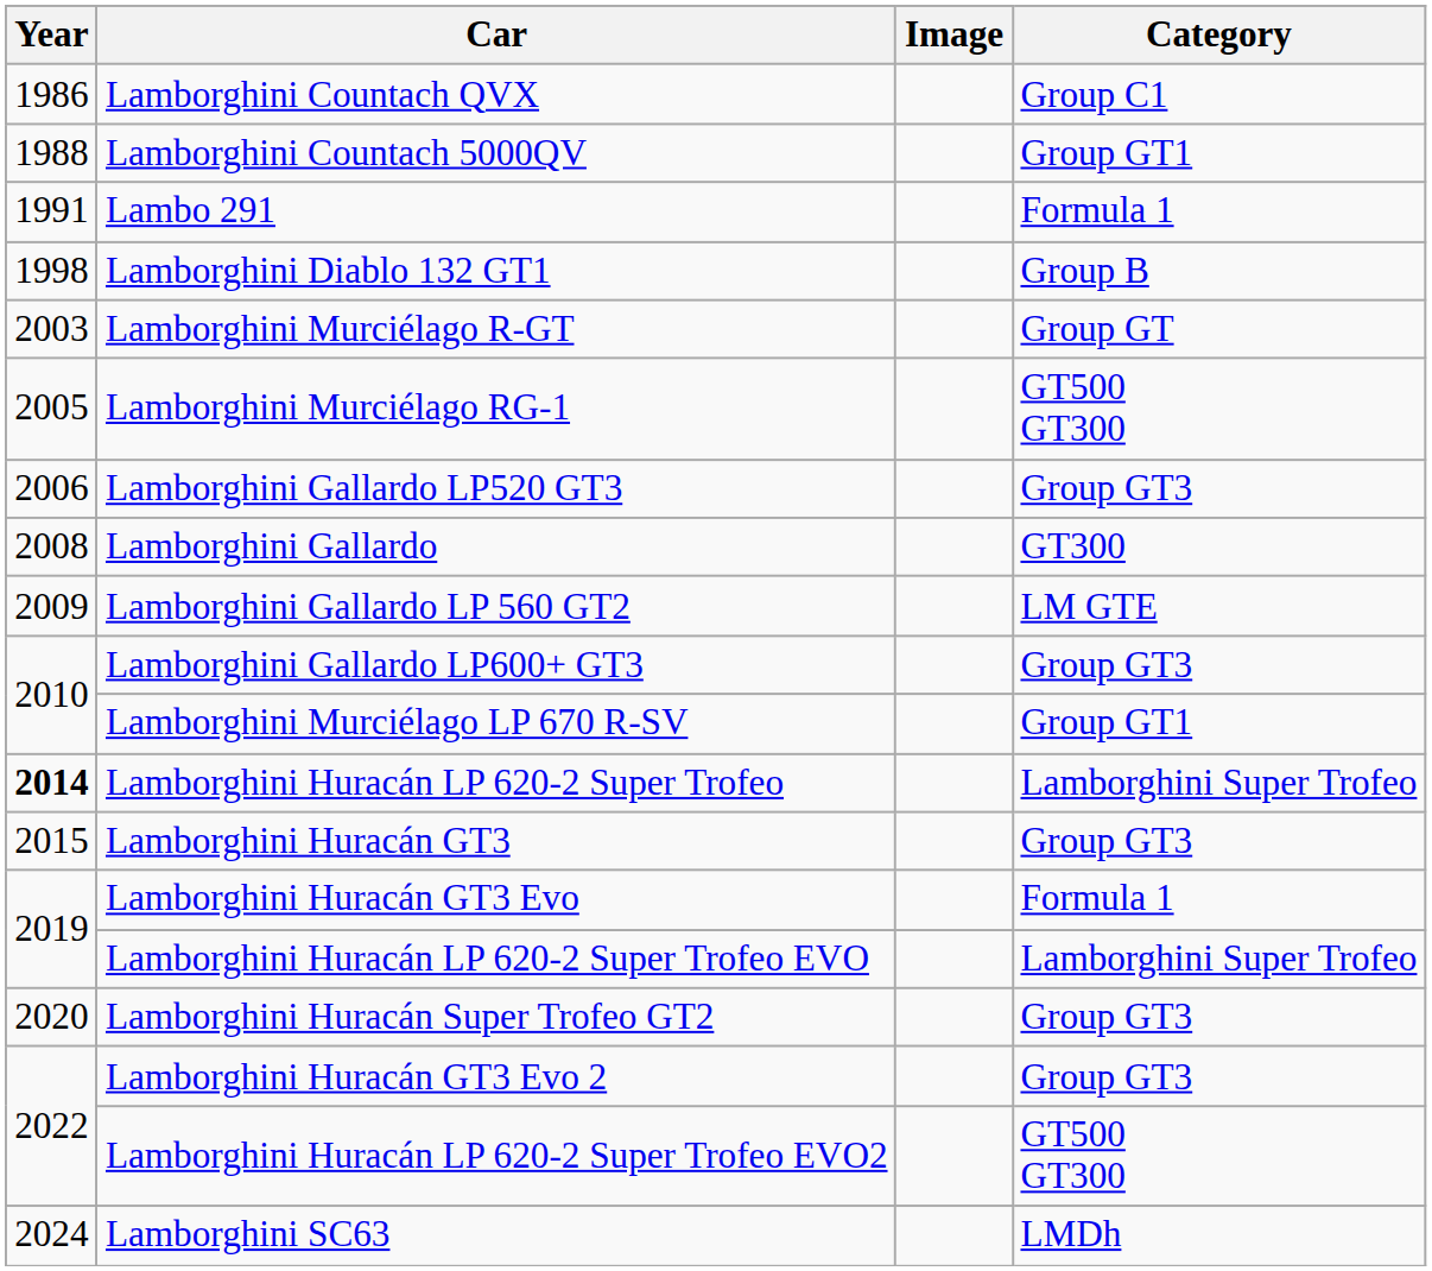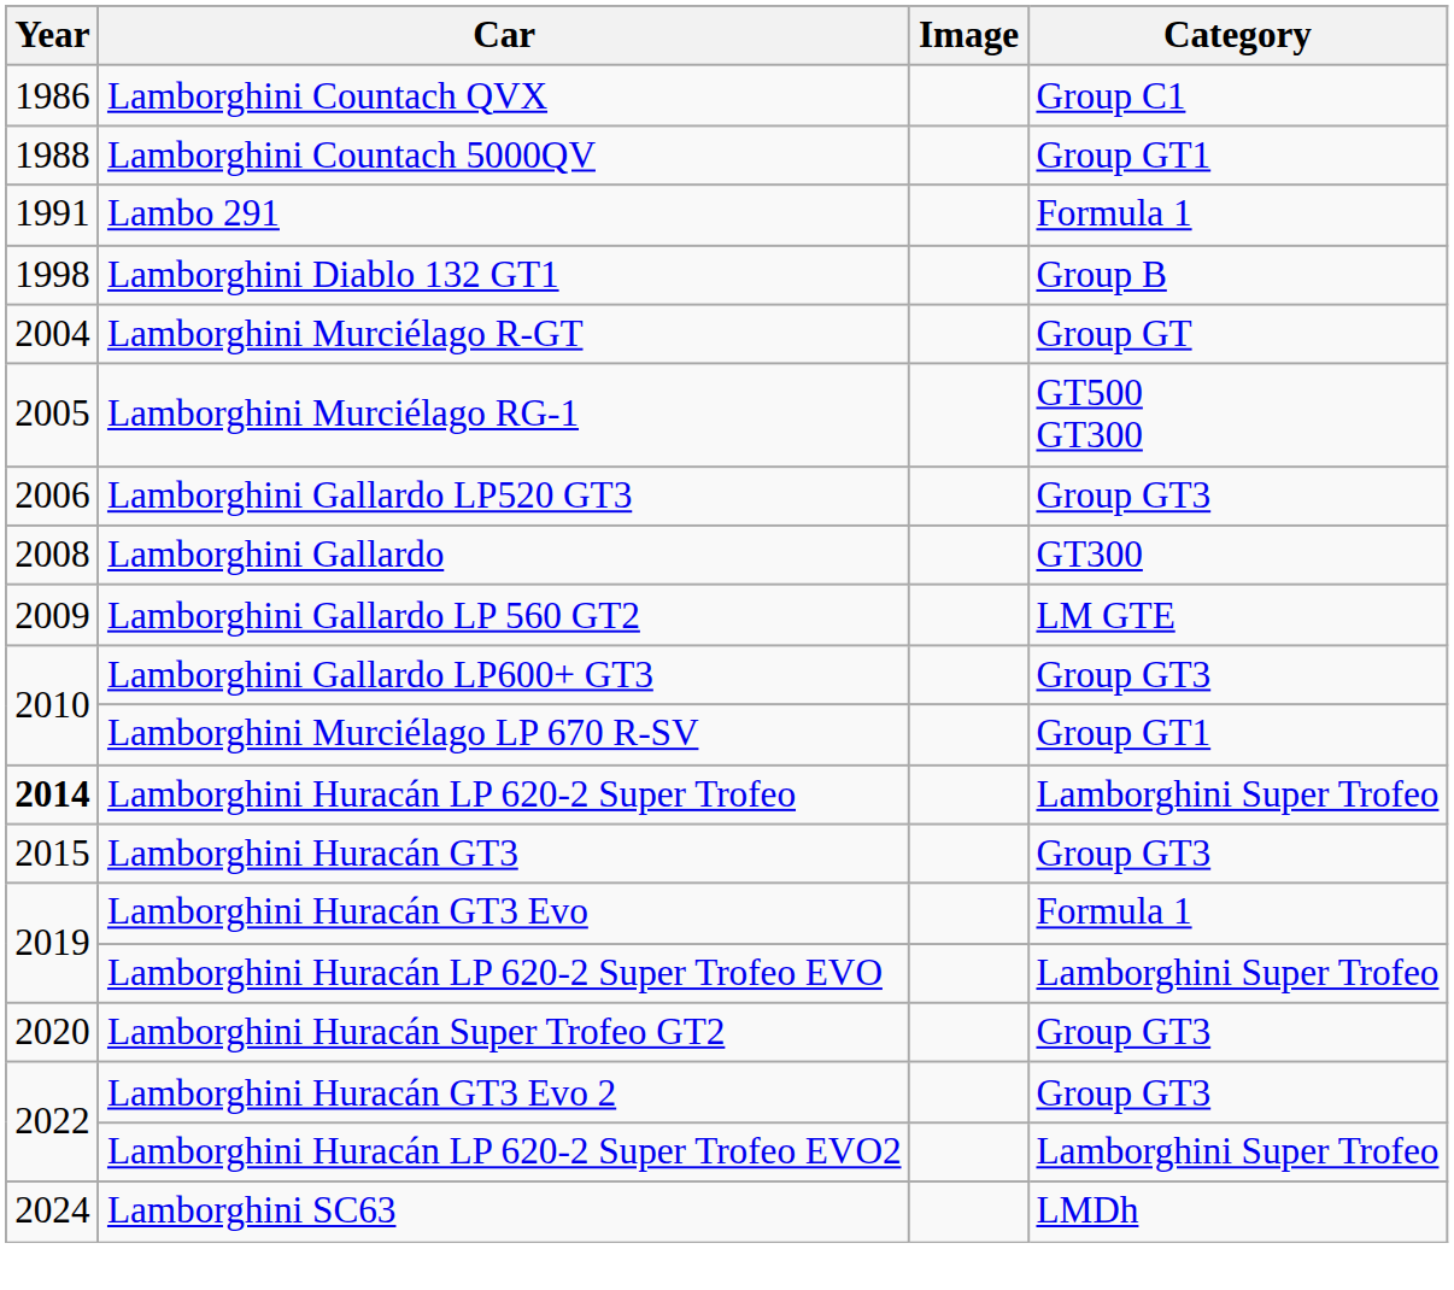Lamborghini Murciélago R-GT | Year: 2003 -> 2004
Lamborghini Huracán LP 620-2 Super Trofeo EVO2 | Category: GT500 GT300 -> Lamborghini Super Trofeo
